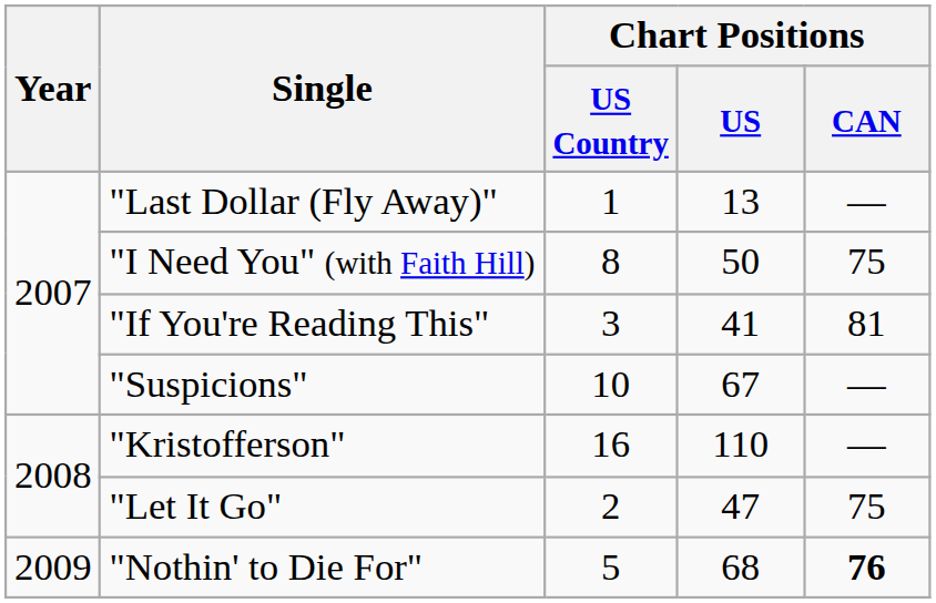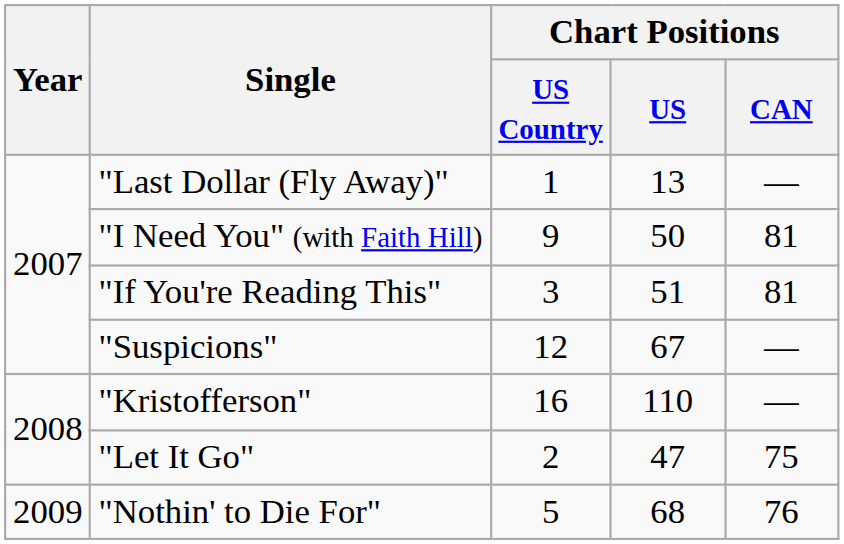"I Need You" (with Faith Hill) | Chart Positions / US Country: 8 -> 9
"I Need You" (with Faith Hill) | Chart Positions / CAN: 75 -> 81
"If You're Reading This" | Chart Positions / US: 41 -> 51
"Suspicions" | Chart Positions / US Country: 10 -> 12
"Nothin' to Die For" | Chart Positions / CAN: bold -> normal
